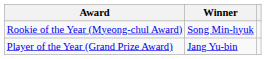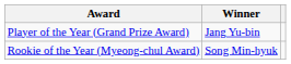rows swapped: Player of the Year (Grand Prize Award) <-> Rookie of the Year (Myeong-chul Award)
